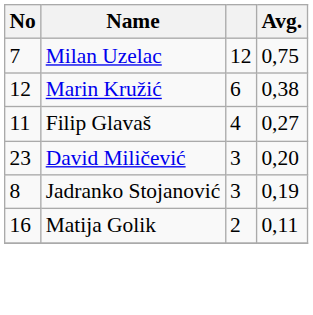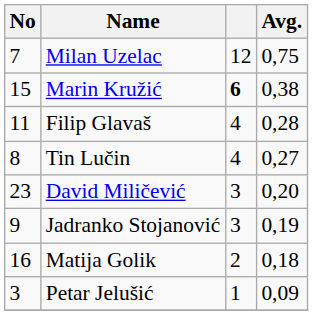Marin Kružić | No: 12 -> 15
Marin Kružić | column 3: normal -> bold
Filip Glavaš | Avg.: 0,27 -> 0,28
+ row: 8 | Tin Lučin | 4 | 0,27
Jadranko Stojanović | No: 8 -> 9
Matija Golik | Avg.: 0,11 -> 0,18
+ row: 3 | Petar Jelušić | 1 | 0,09
